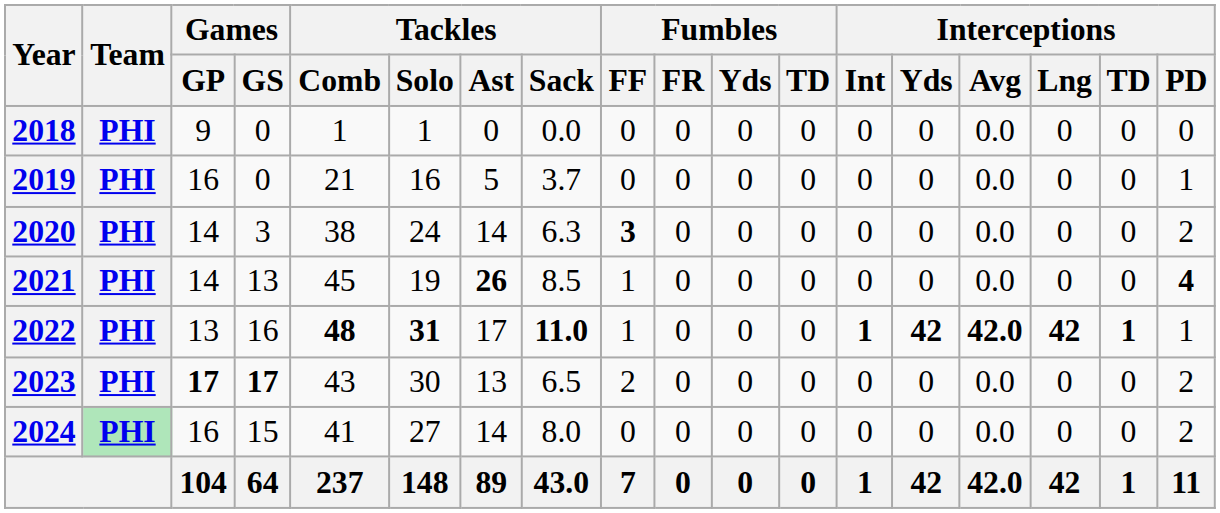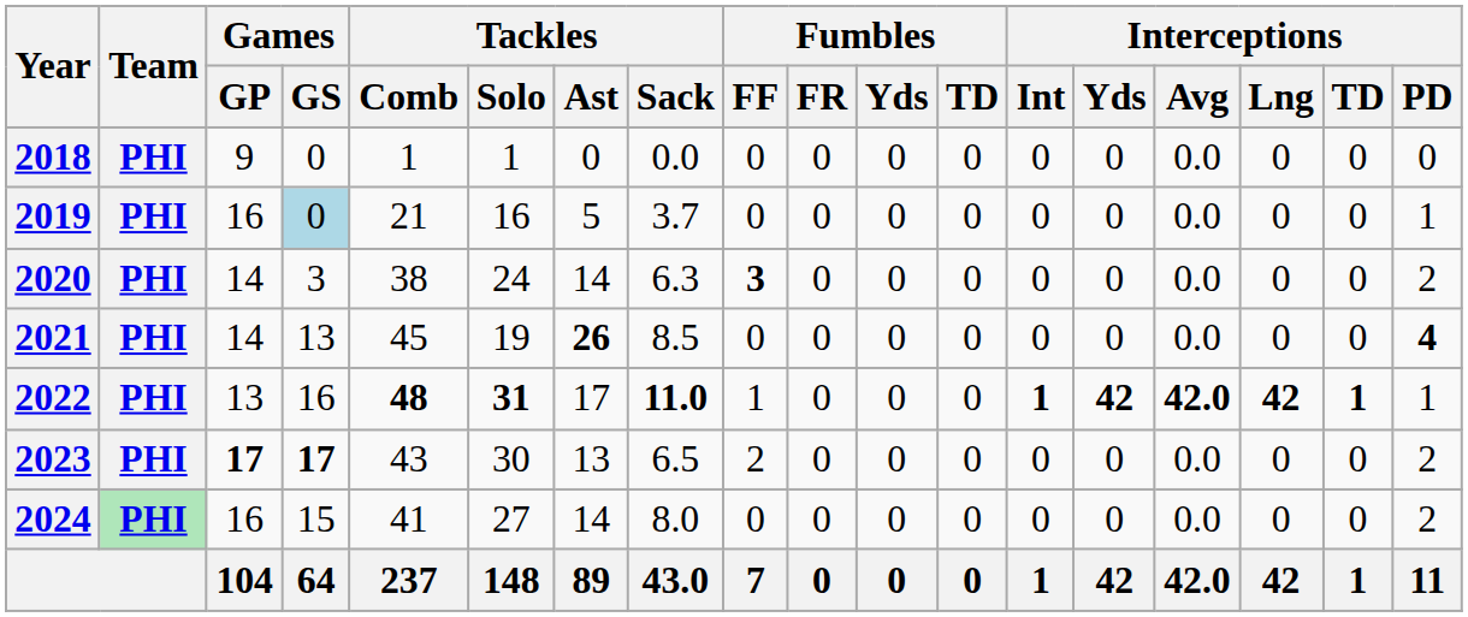2019 | Games / GS: no background -> lightblue background
2021 | Fumbles / FF: 1 -> 0
